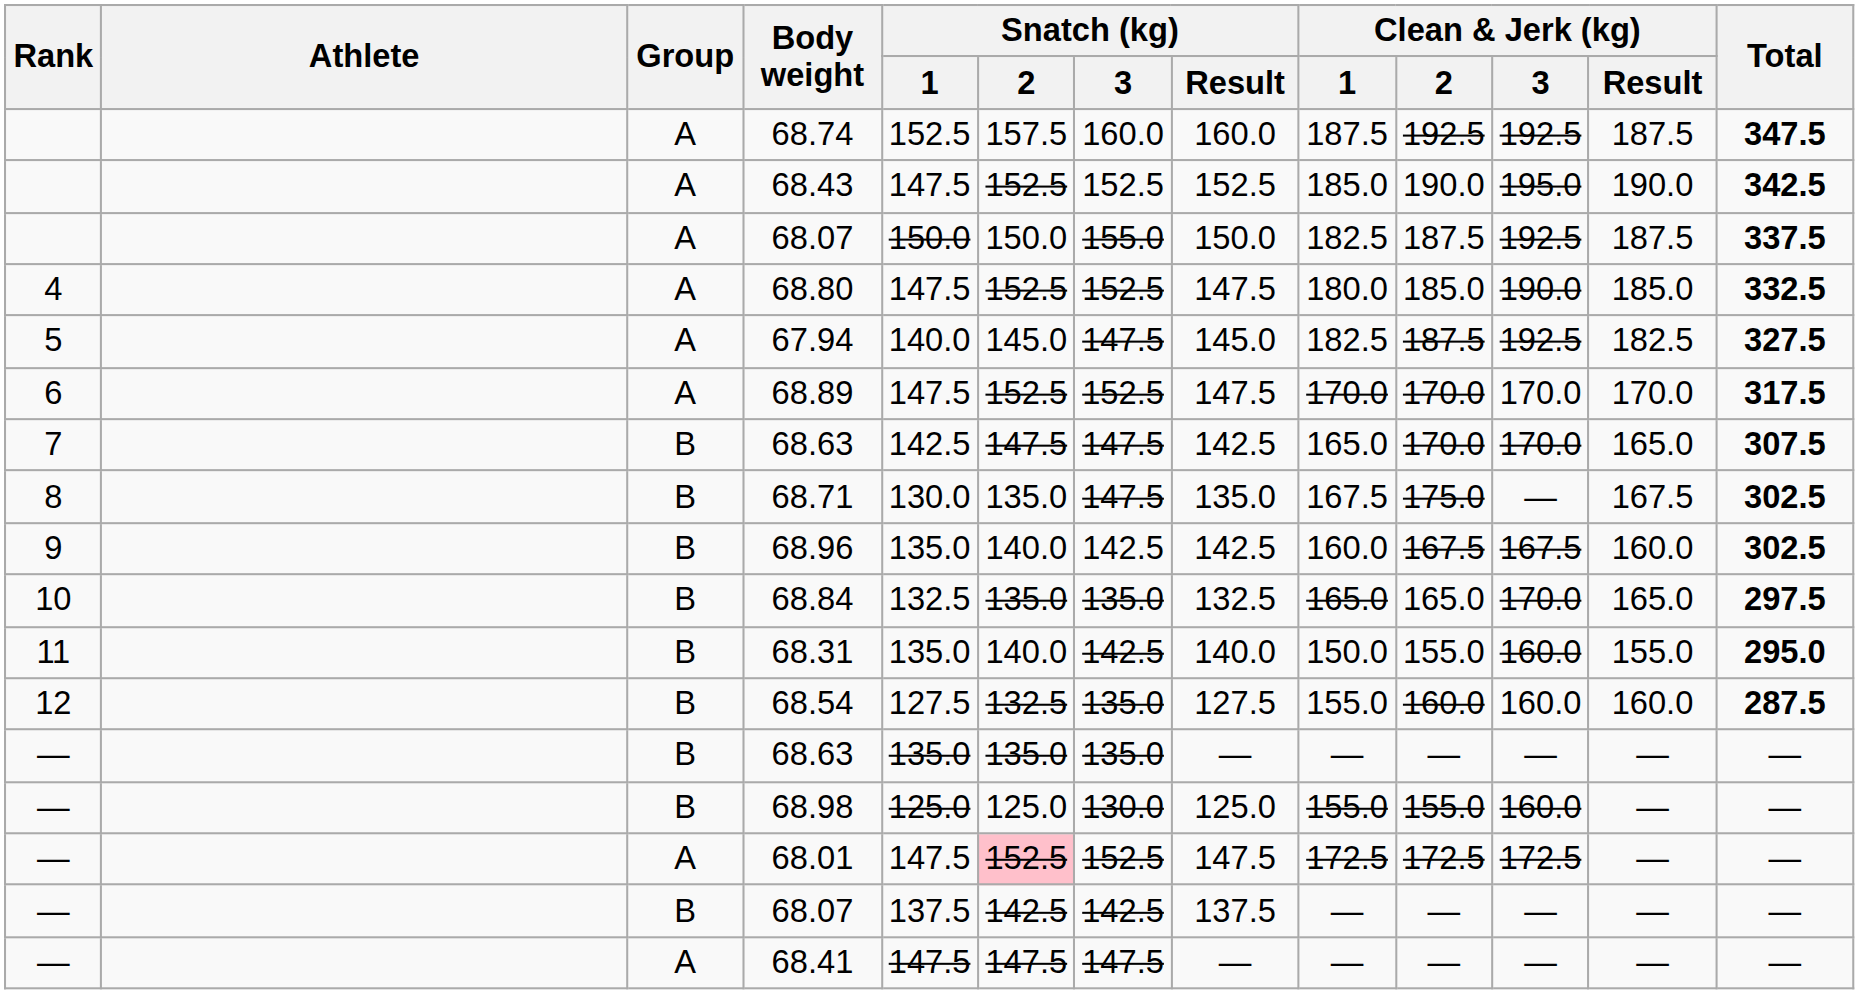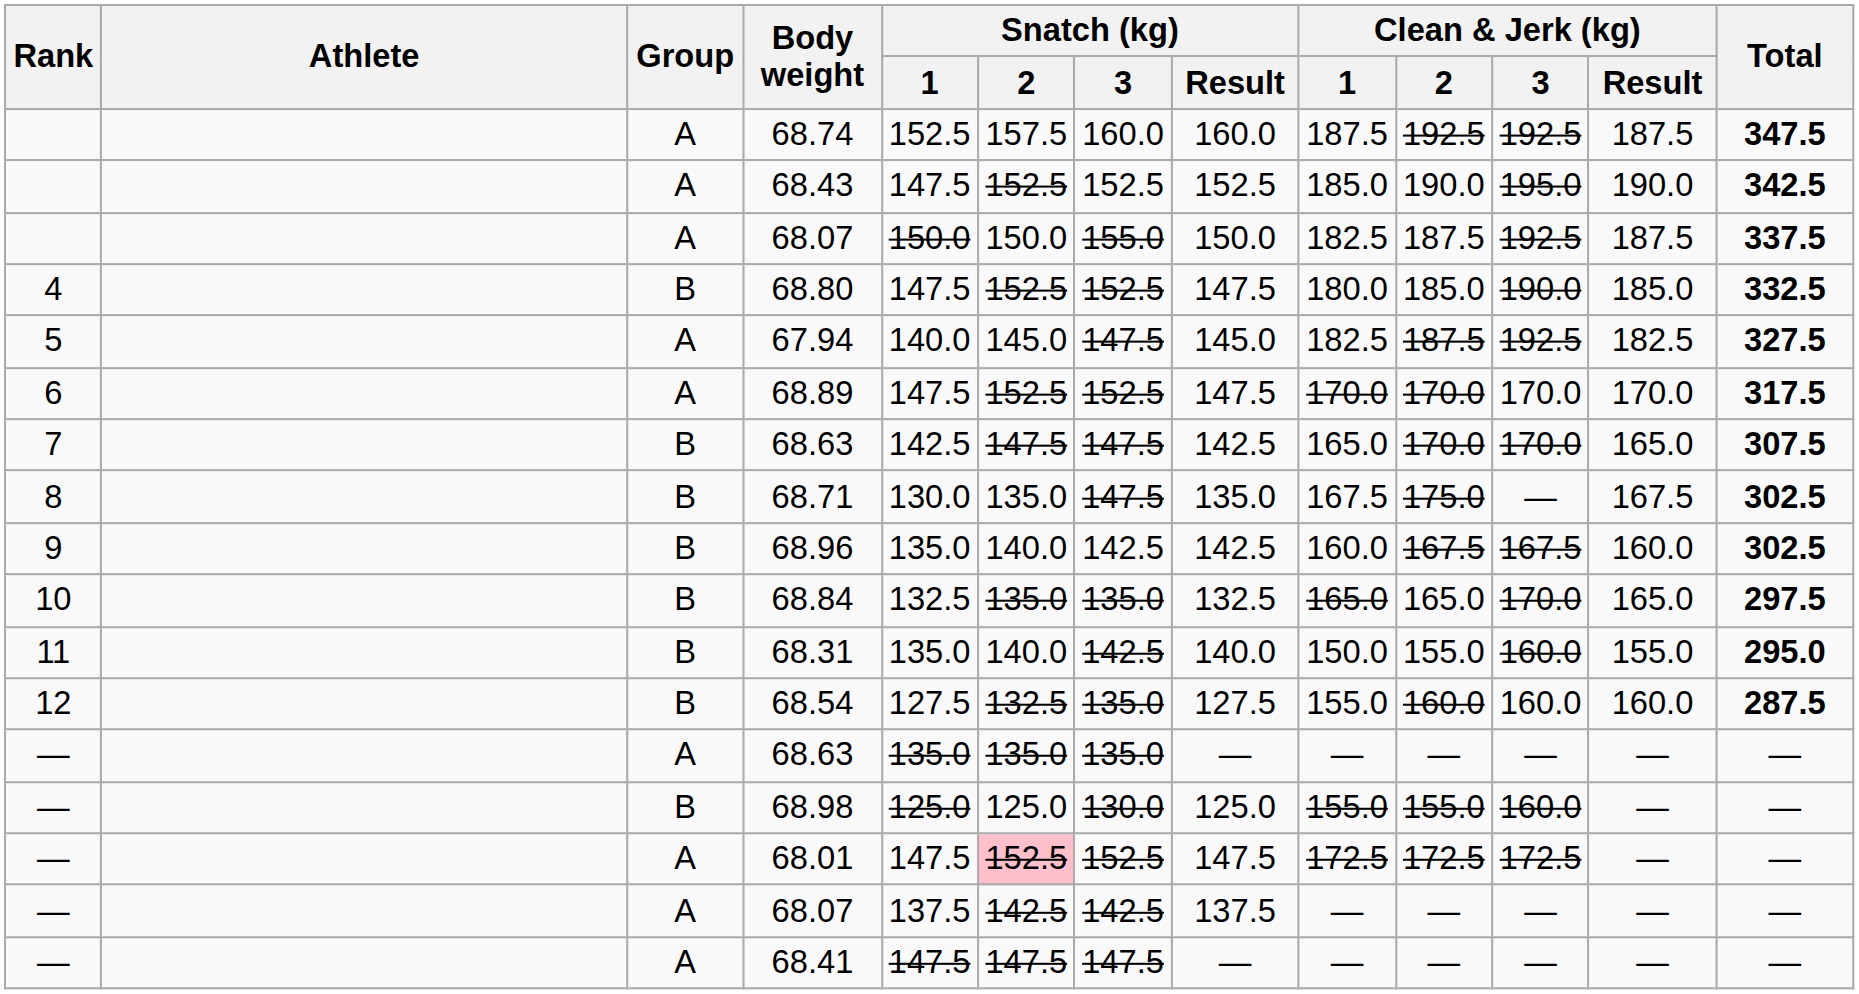68.80 | Group: A -> B
— / 68.63 | Group: B -> A
— / 68.07 | Group: B -> A
